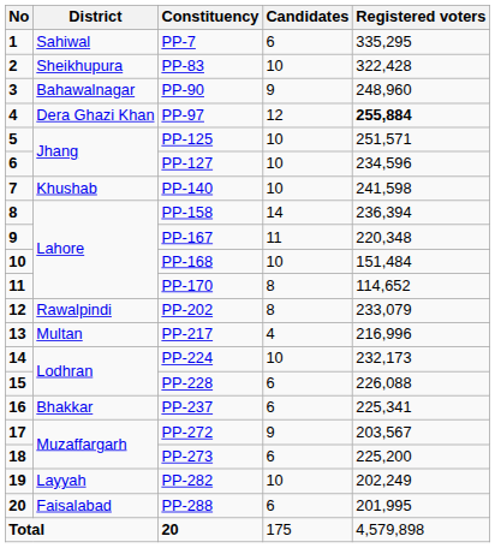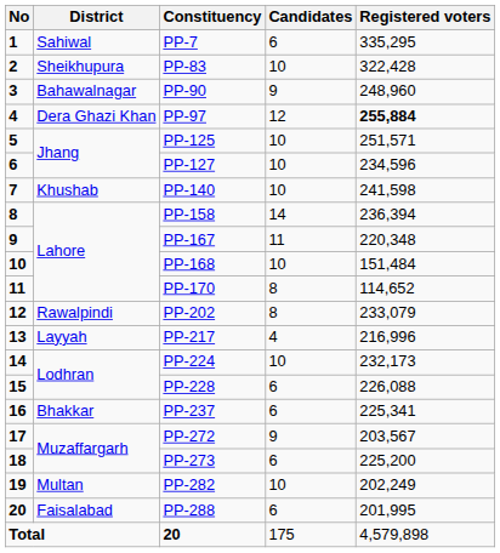PP-217 | District: Multan -> Layyah
PP-282 | District: Layyah -> Multan
